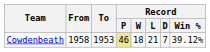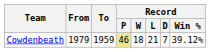Cowdenbeath | From: 1958 -> 1979
Cowdenbeath | To: 1953 -> 1959
